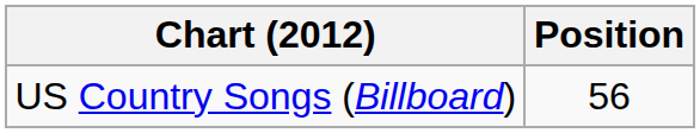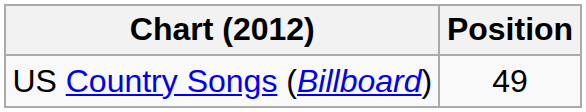US Country Songs (Billboard) | Position: 56 -> 49
